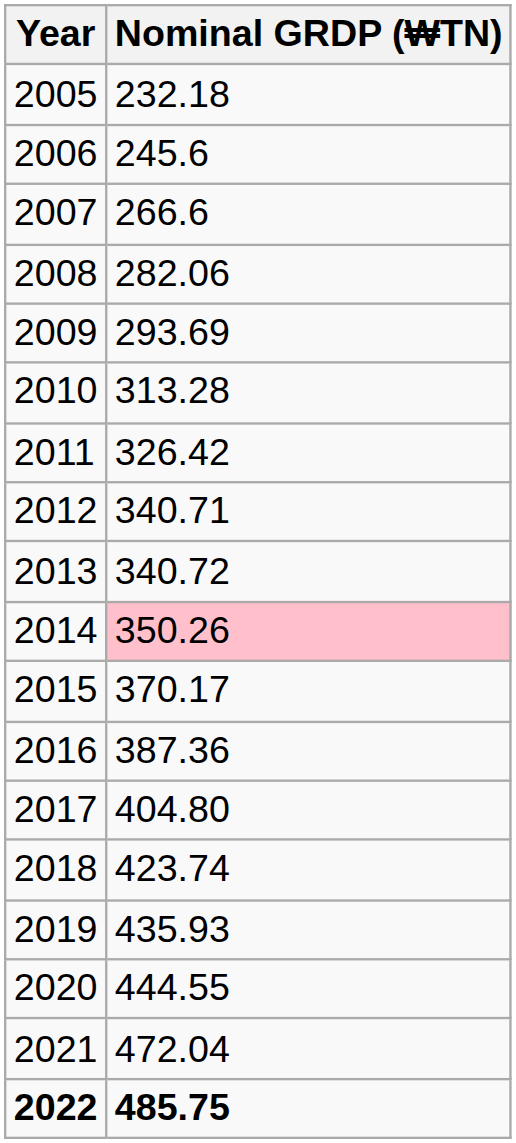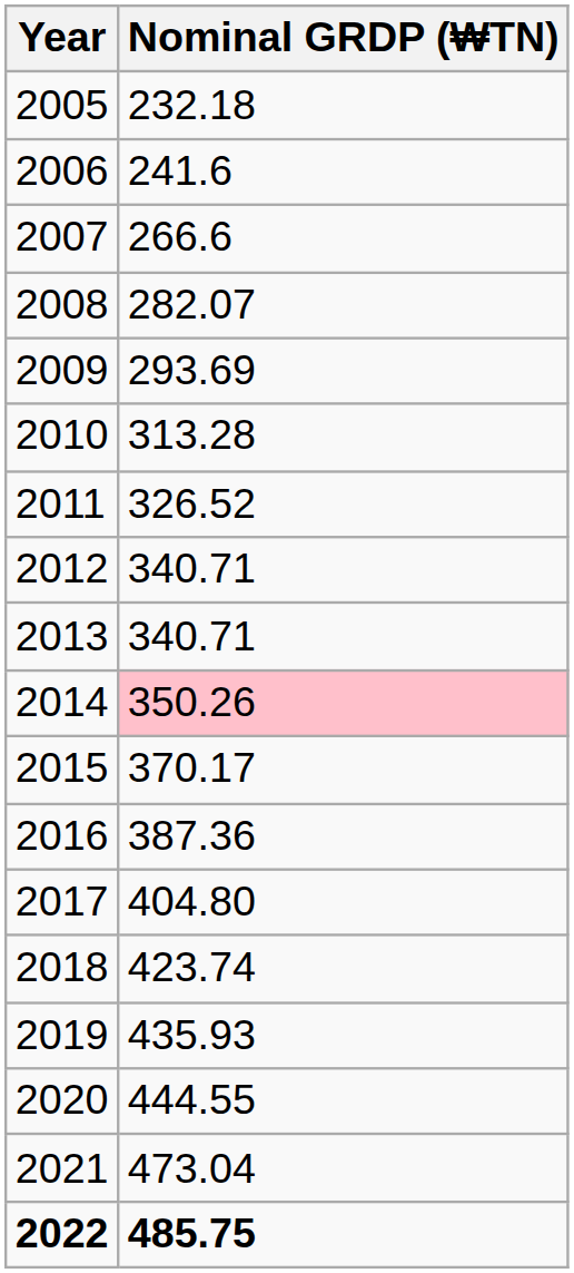2006 | Nominal GRDP (₩TN): 245.6 -> 241.6
2008 | Nominal GRDP (₩TN): 282.06 -> 282.07
2011 | Nominal GRDP (₩TN): 326.42 -> 326.52
2013 | Nominal GRDP (₩TN): 340.72 -> 340.71
2021 | Nominal GRDP (₩TN): 472.04 -> 473.04
